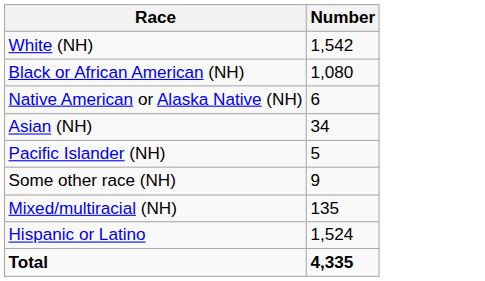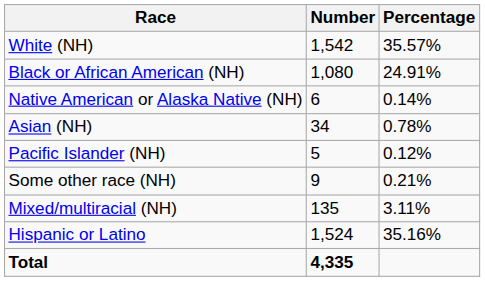+ column: Percentage | 35.57% | 24.91% | 0.14% | 0.78% | 0.12% | 0.21% | 3.11% | 35.16%
